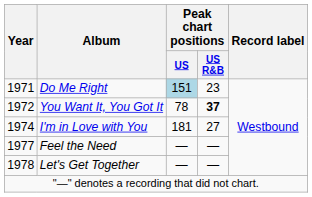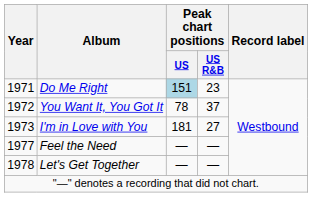You Want It, You Got It | Peak chart positions / US R&B: bold -> normal
I'm in Love with You | Year: 1974 -> 1973
